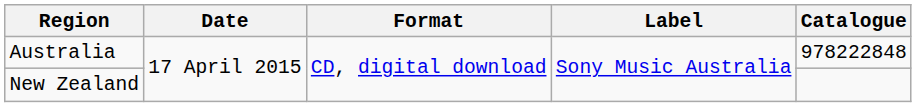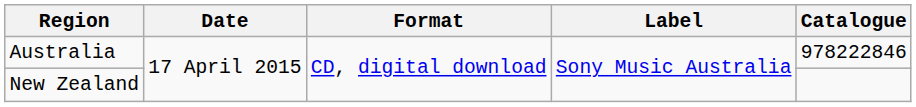Australia | Catalogue: 978222848 -> 978222846
